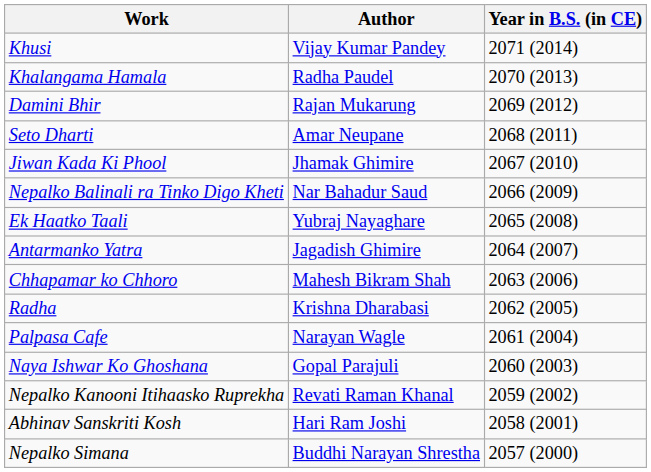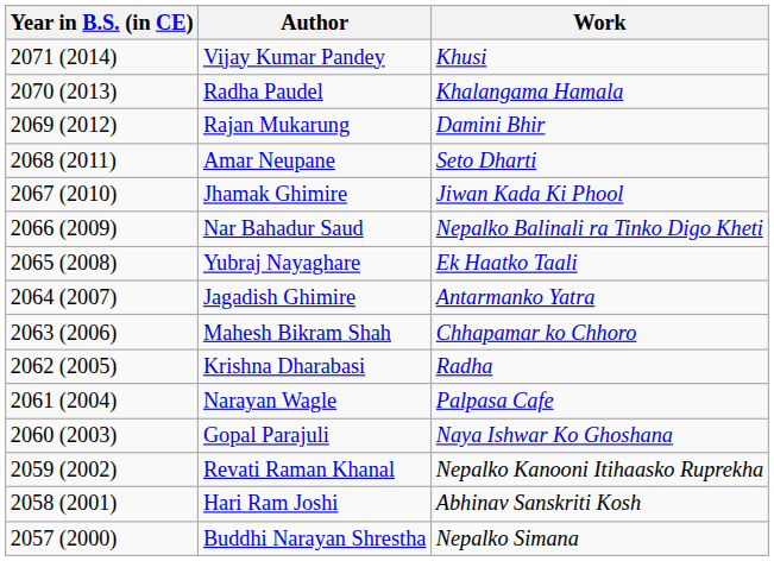columns swapped: Year in B.S. (in CE) <-> Work
